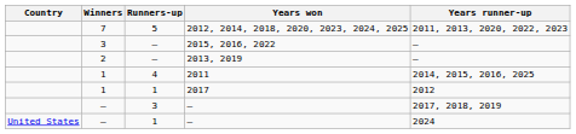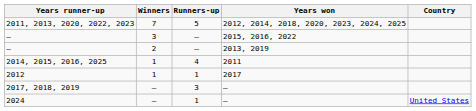columns swapped: Country <-> Years runner-up
